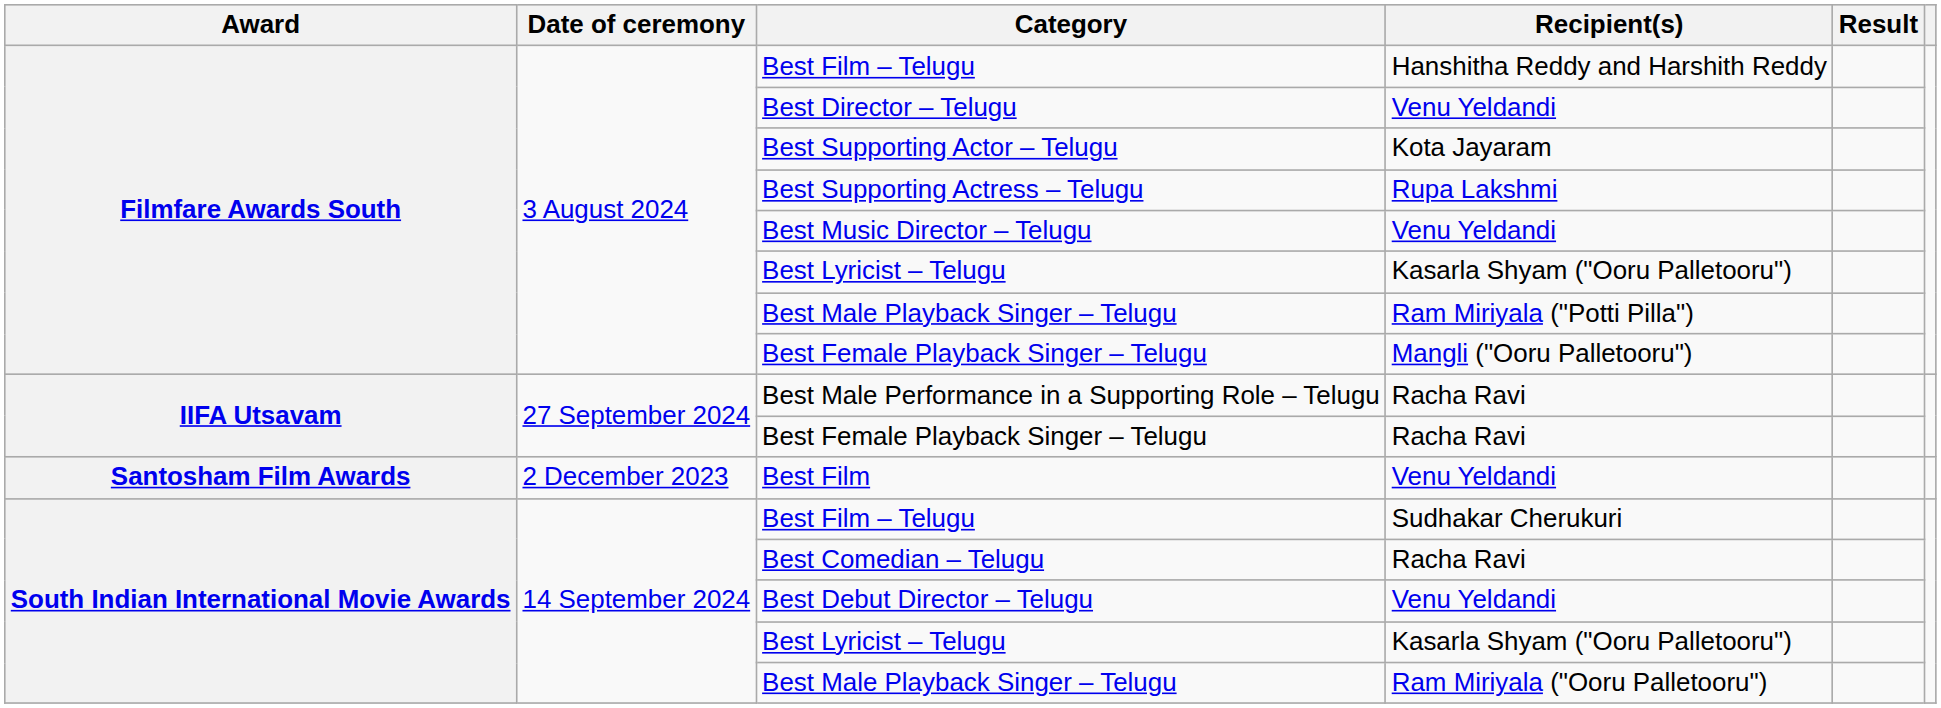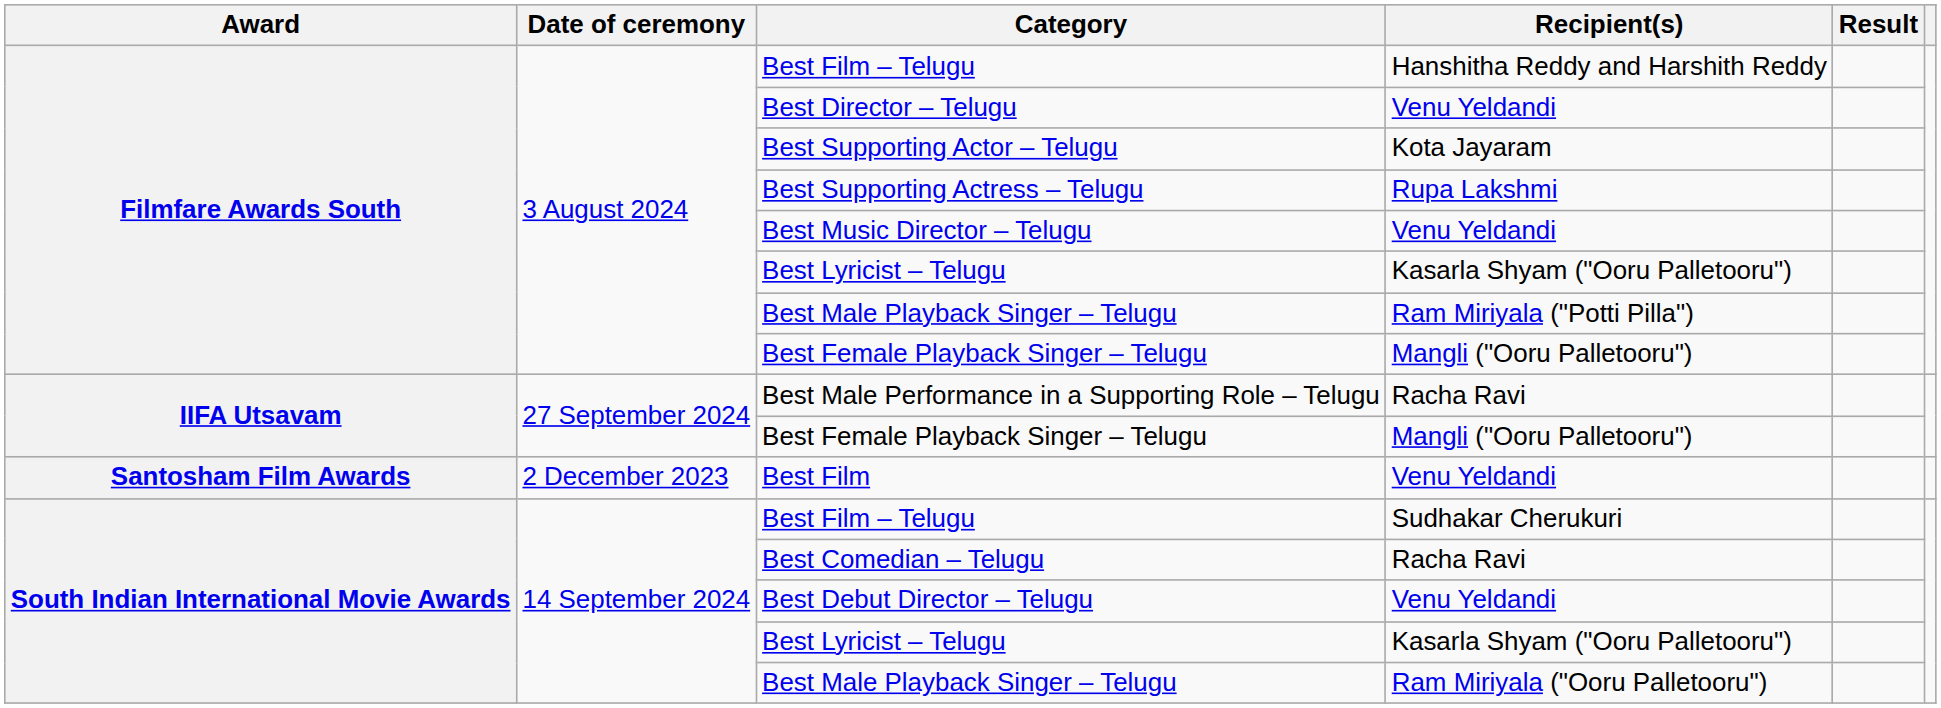IIFA Utsavam / Best Female Playback Singer – Telugu | Recipient(s): Racha Ravi -> Mangli ("Ooru Palletooru")
